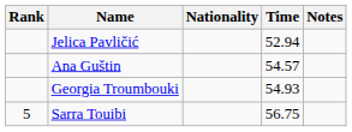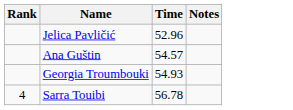- column: Nationality
Jelica Pavličić | Time: 52.94 -> 52.96
Sarra Touibi | Rank: 5 -> 4
Sarra Touibi | Time: 56.75 -> 56.78
